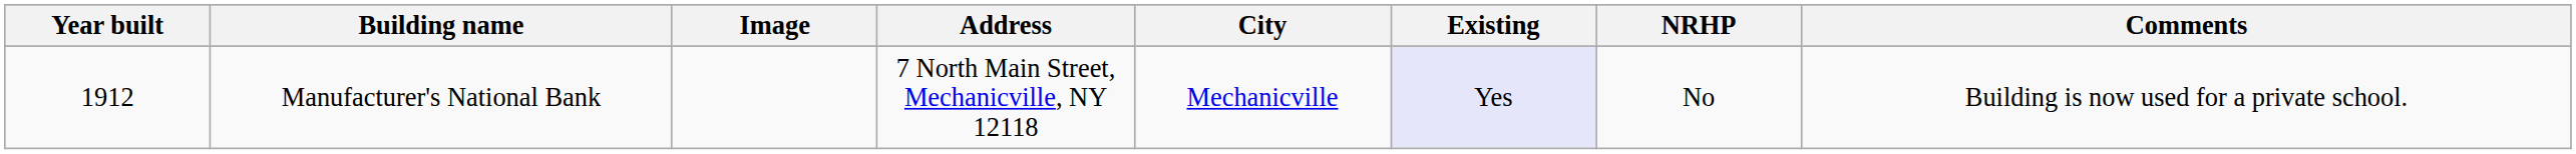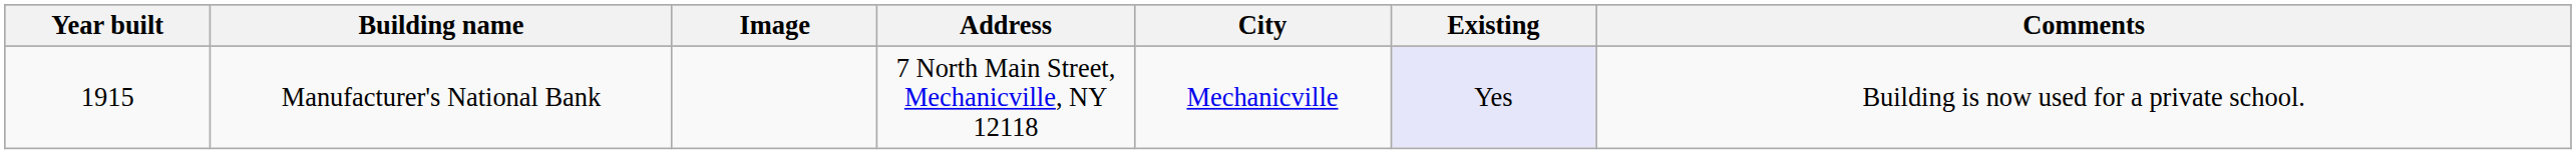- column: NRHP | No
Manufacturer's National Bank | Year built: 1912 -> 1915
